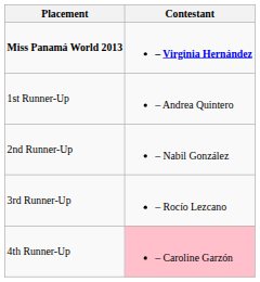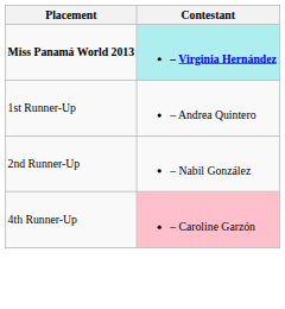Miss Panamá World 2013 | Contestant: no background -> paleturquoise background
- row: 3rd Runner-Up | – Rocío Lezcano
